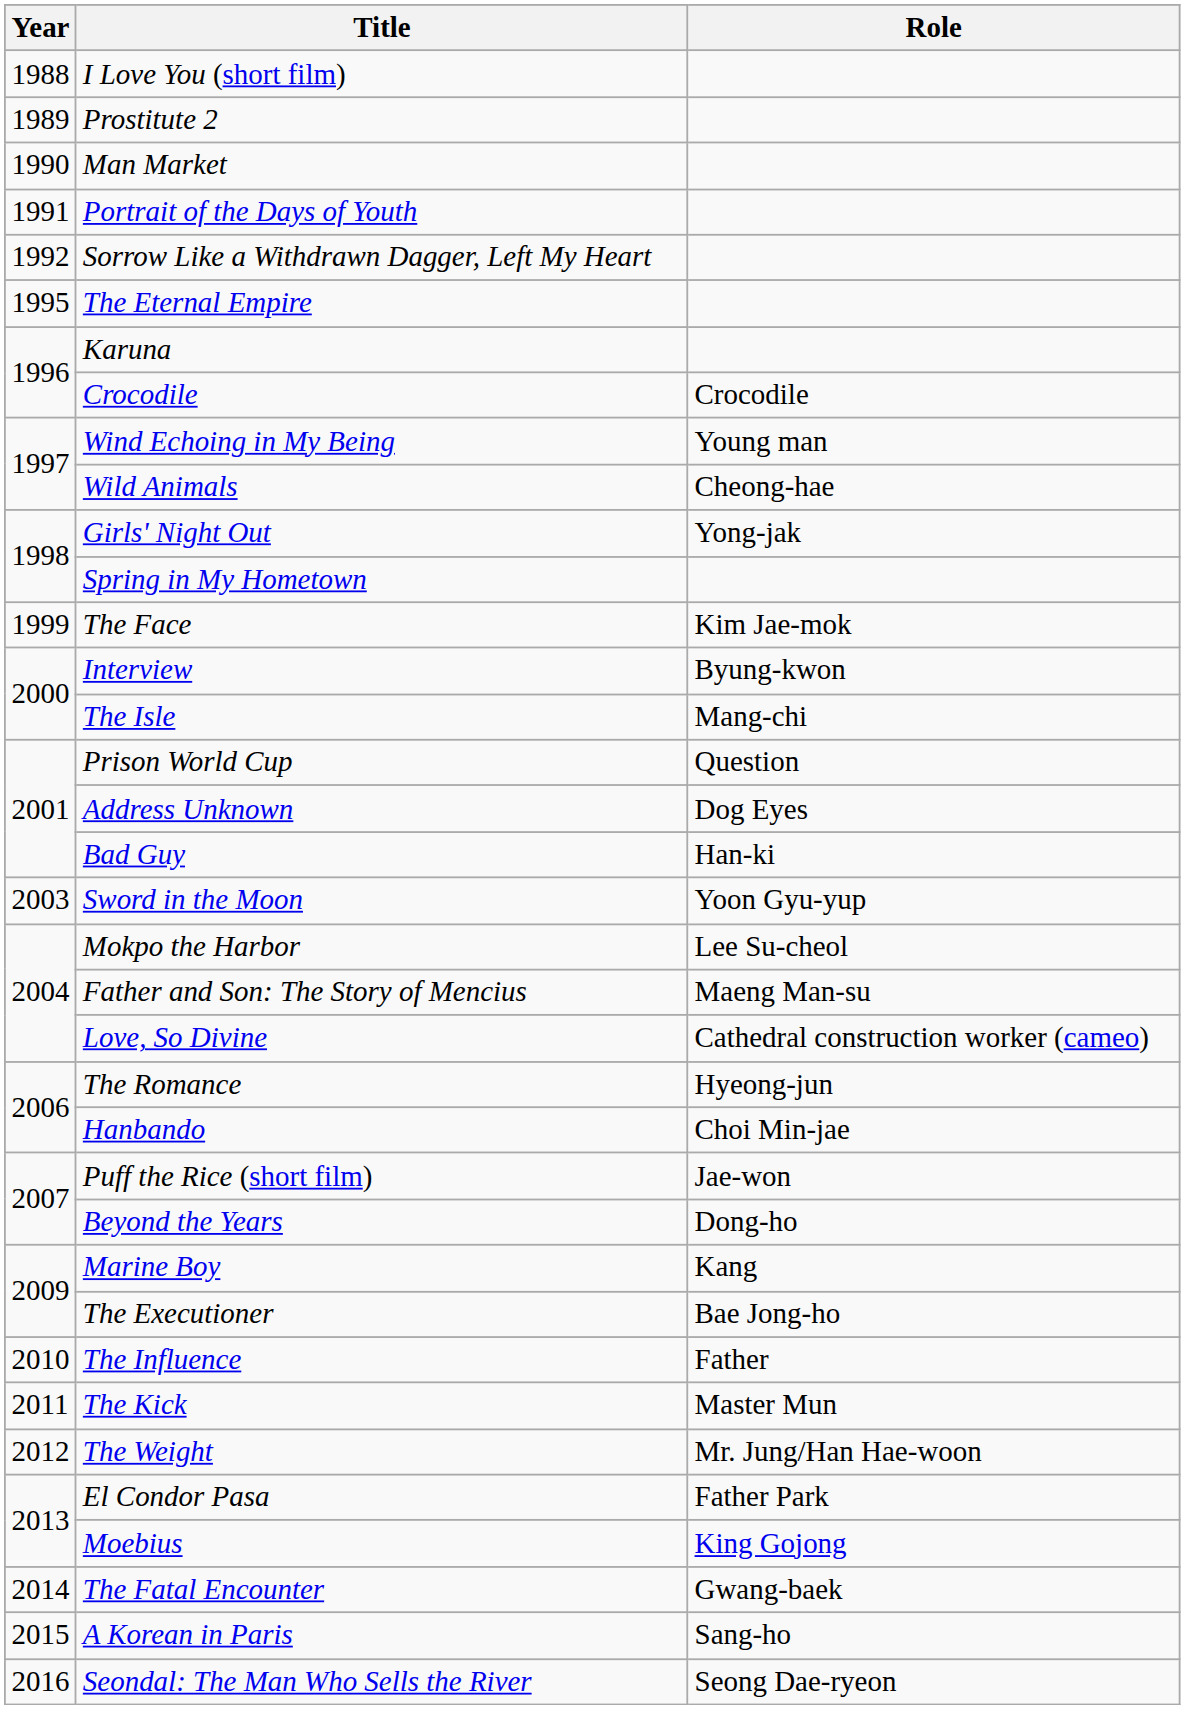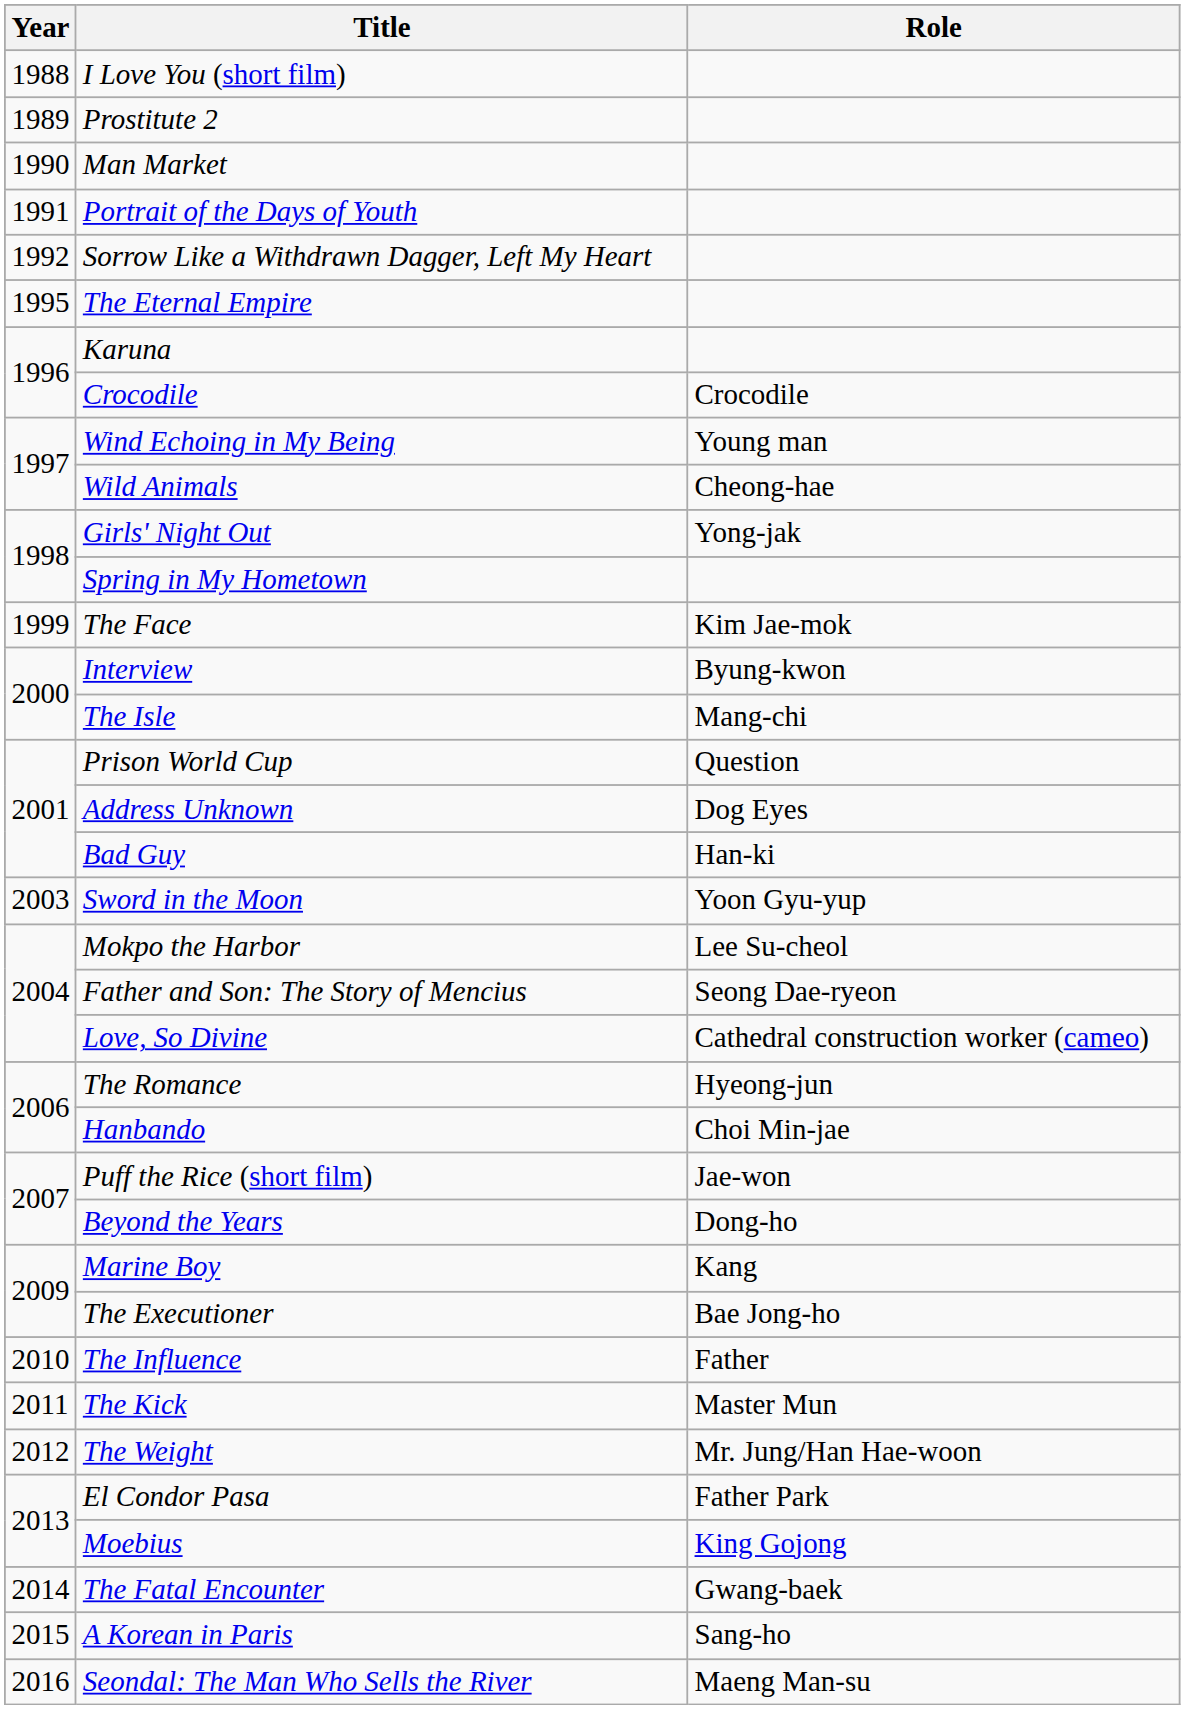Father and Son: The Story of Mencius | Role: Maeng Man-su -> Seong Dae-ryeon
Seondal: The Man Who Sells the River | Role: Seong Dae-ryeon -> Maeng Man-su
